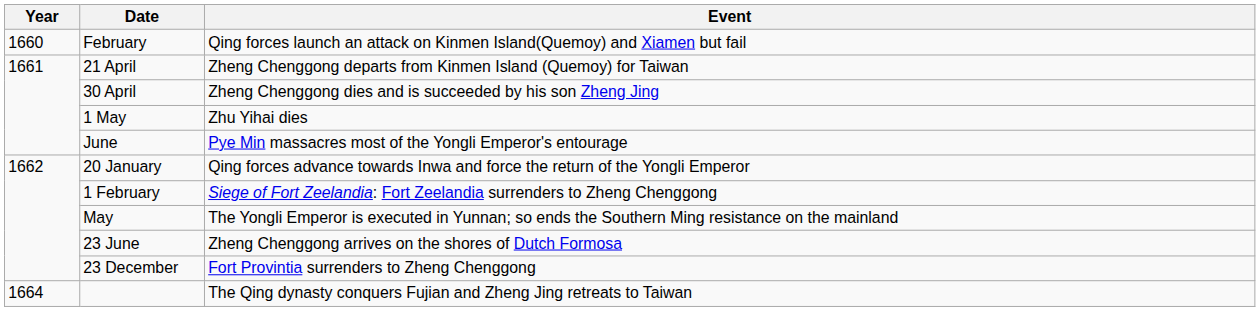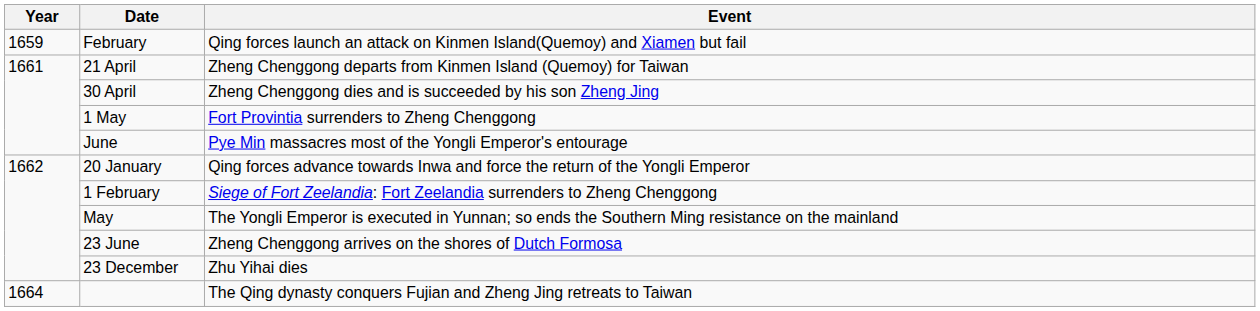February | Year: 1660 -> 1659
1 May | Event: Zhu Yihai dies -> Fort Provintia surrenders to Zheng Chenggong
23 December | Event: Fort Provintia surrenders to Zheng Chenggong -> Zhu Yihai dies
